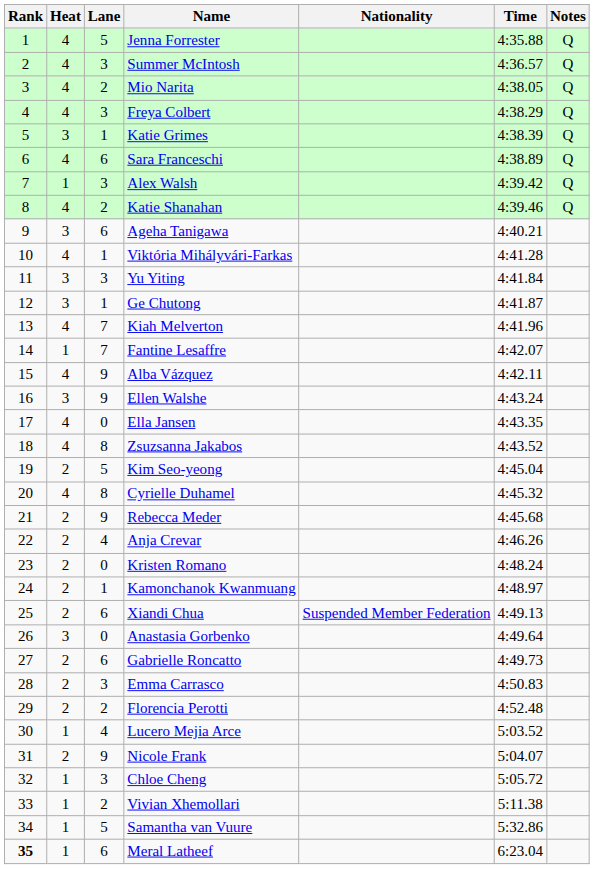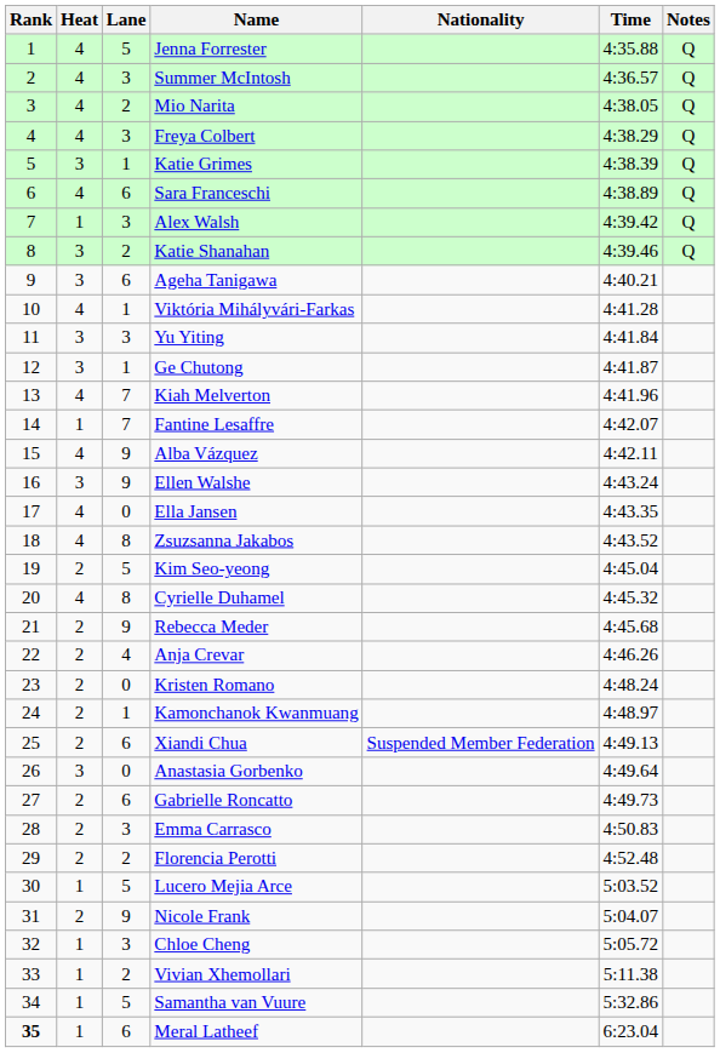Katie Shanahan | Heat: 4 -> 3
Lucero Mejia Arce | Lane: 4 -> 5
